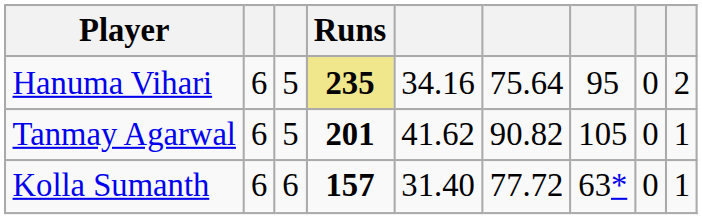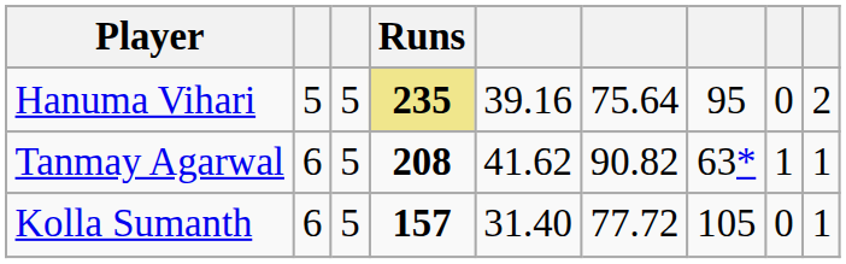Hanuma Vihari | column 2: 6 -> 5
Hanuma Vihari | column 5: 34.16 -> 39.16
Tanmay Agarwal | Runs: 201 -> 208
Tanmay Agarwal | column 7: 105 -> 63*
Tanmay Agarwal | column 8: 0 -> 1
Kolla Sumanth | column 3: 6 -> 5
Kolla Sumanth | column 7: 63* -> 105
